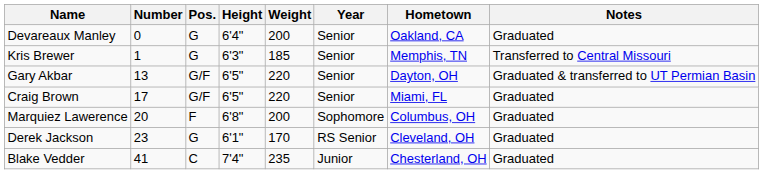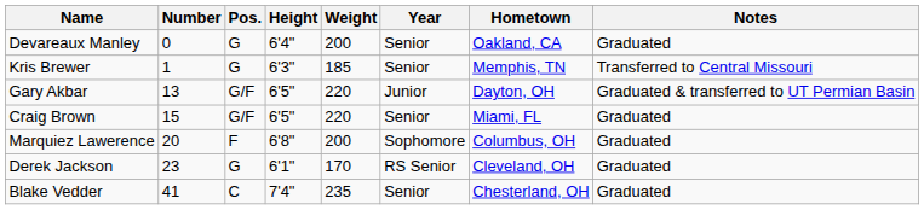Gary Akbar | Year: Senior -> Junior
Craig Brown | Number: 17 -> 15
Blake Vedder | Year: Junior -> Senior
